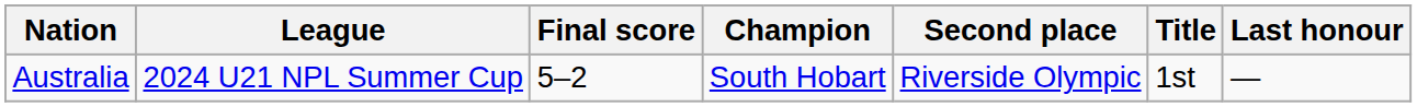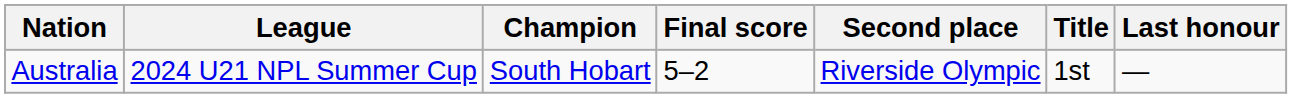columns swapped: Champion <-> Final score
